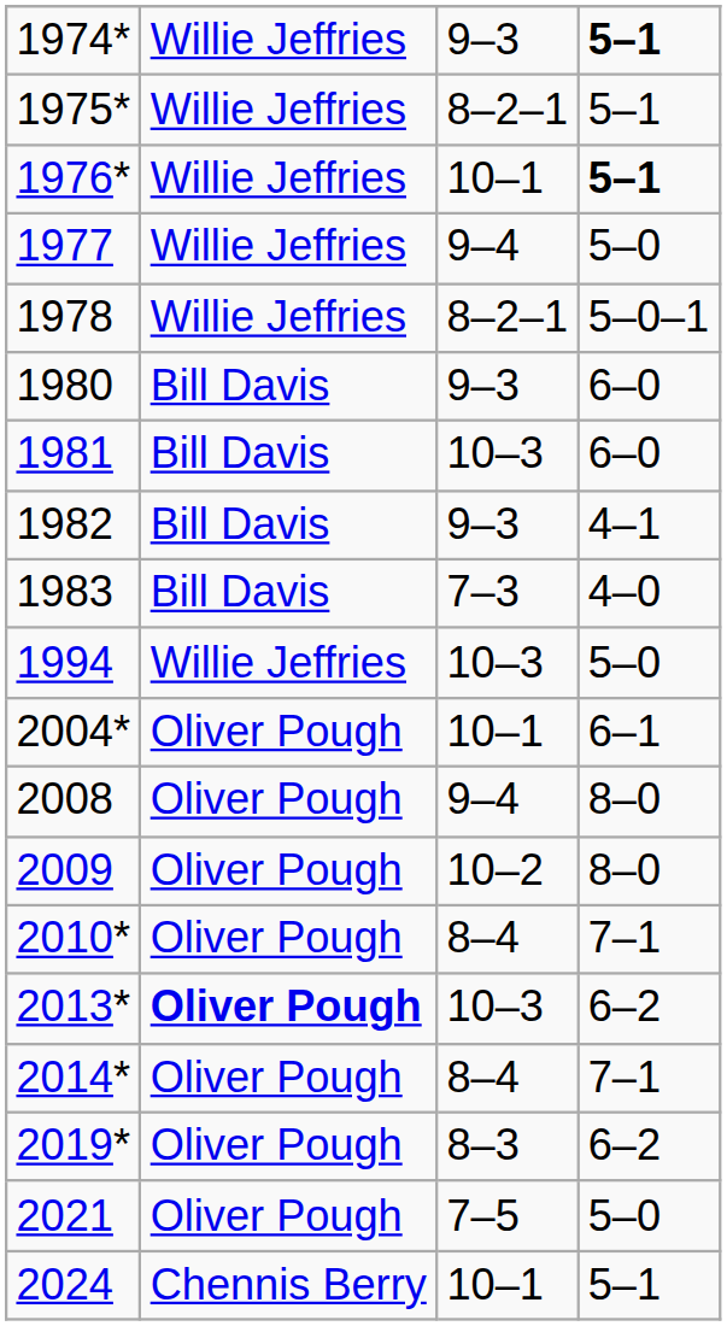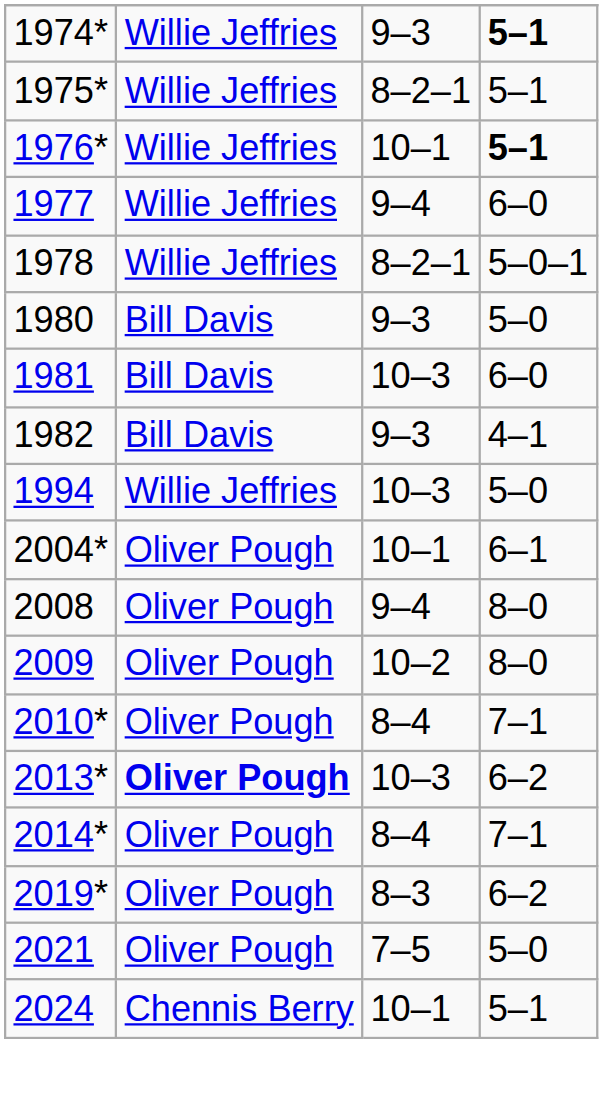1977 | column 4: 5–0 -> 6–0
1980 | column 4: 6–0 -> 5–0
- row: 1983 | Bill Davis | 7–3 | 4–0
